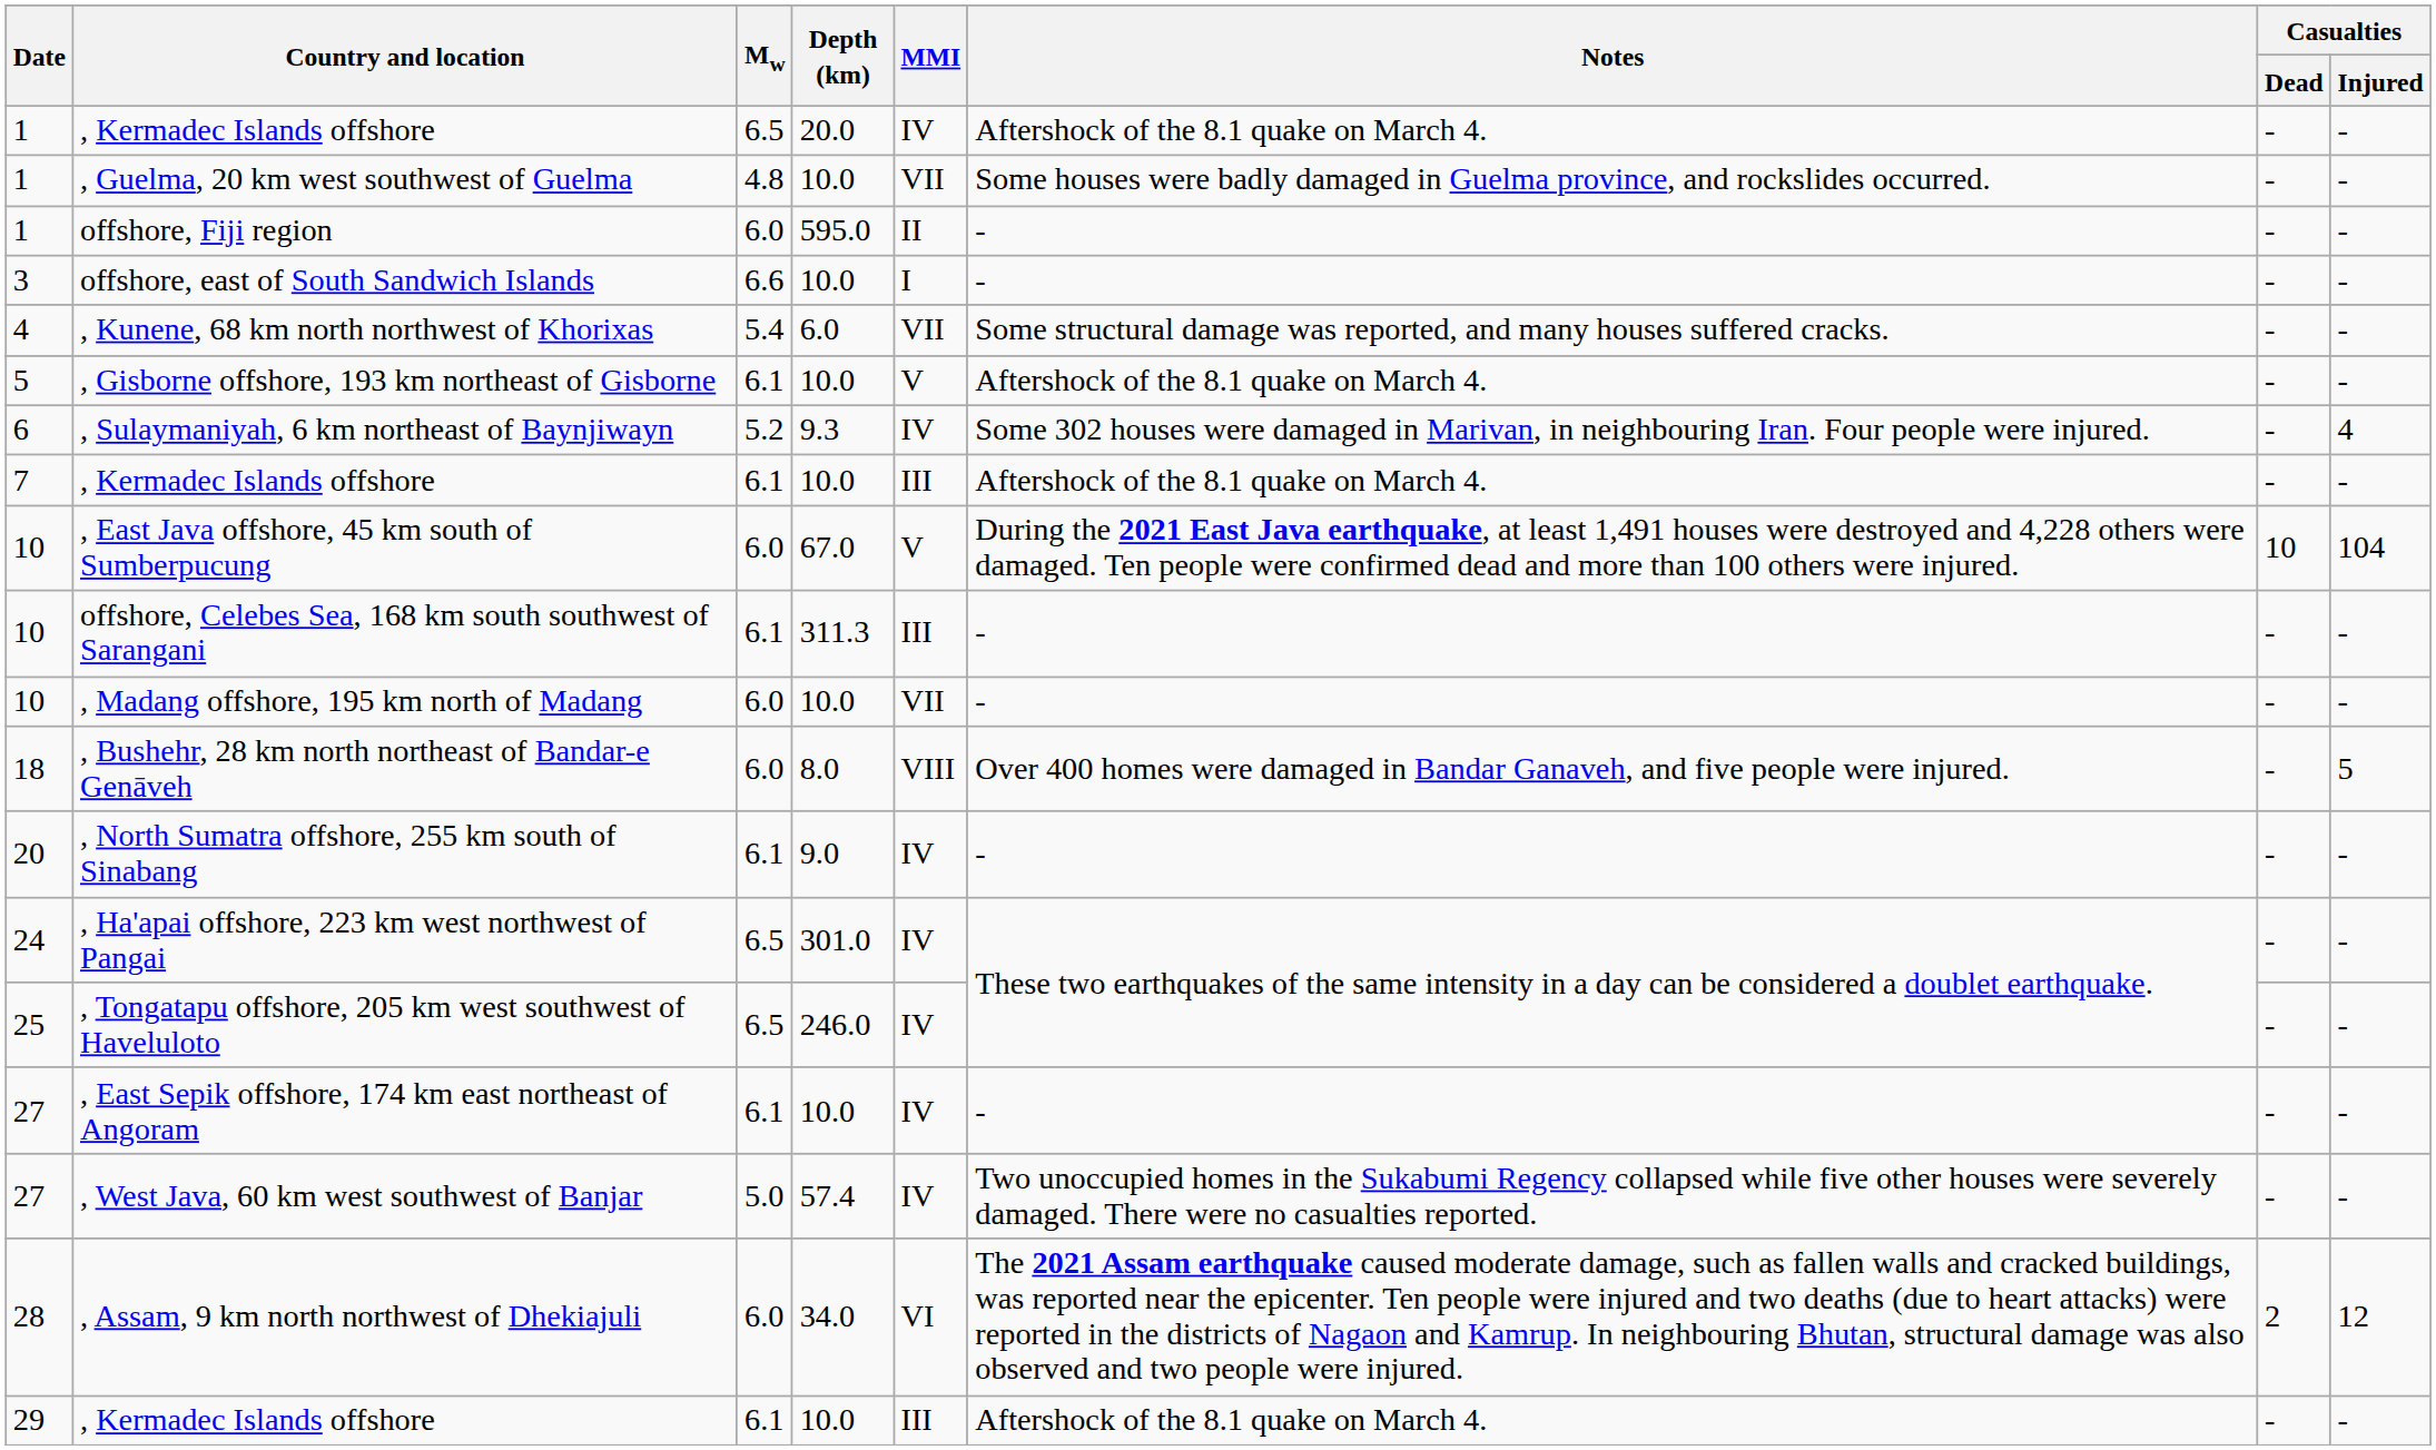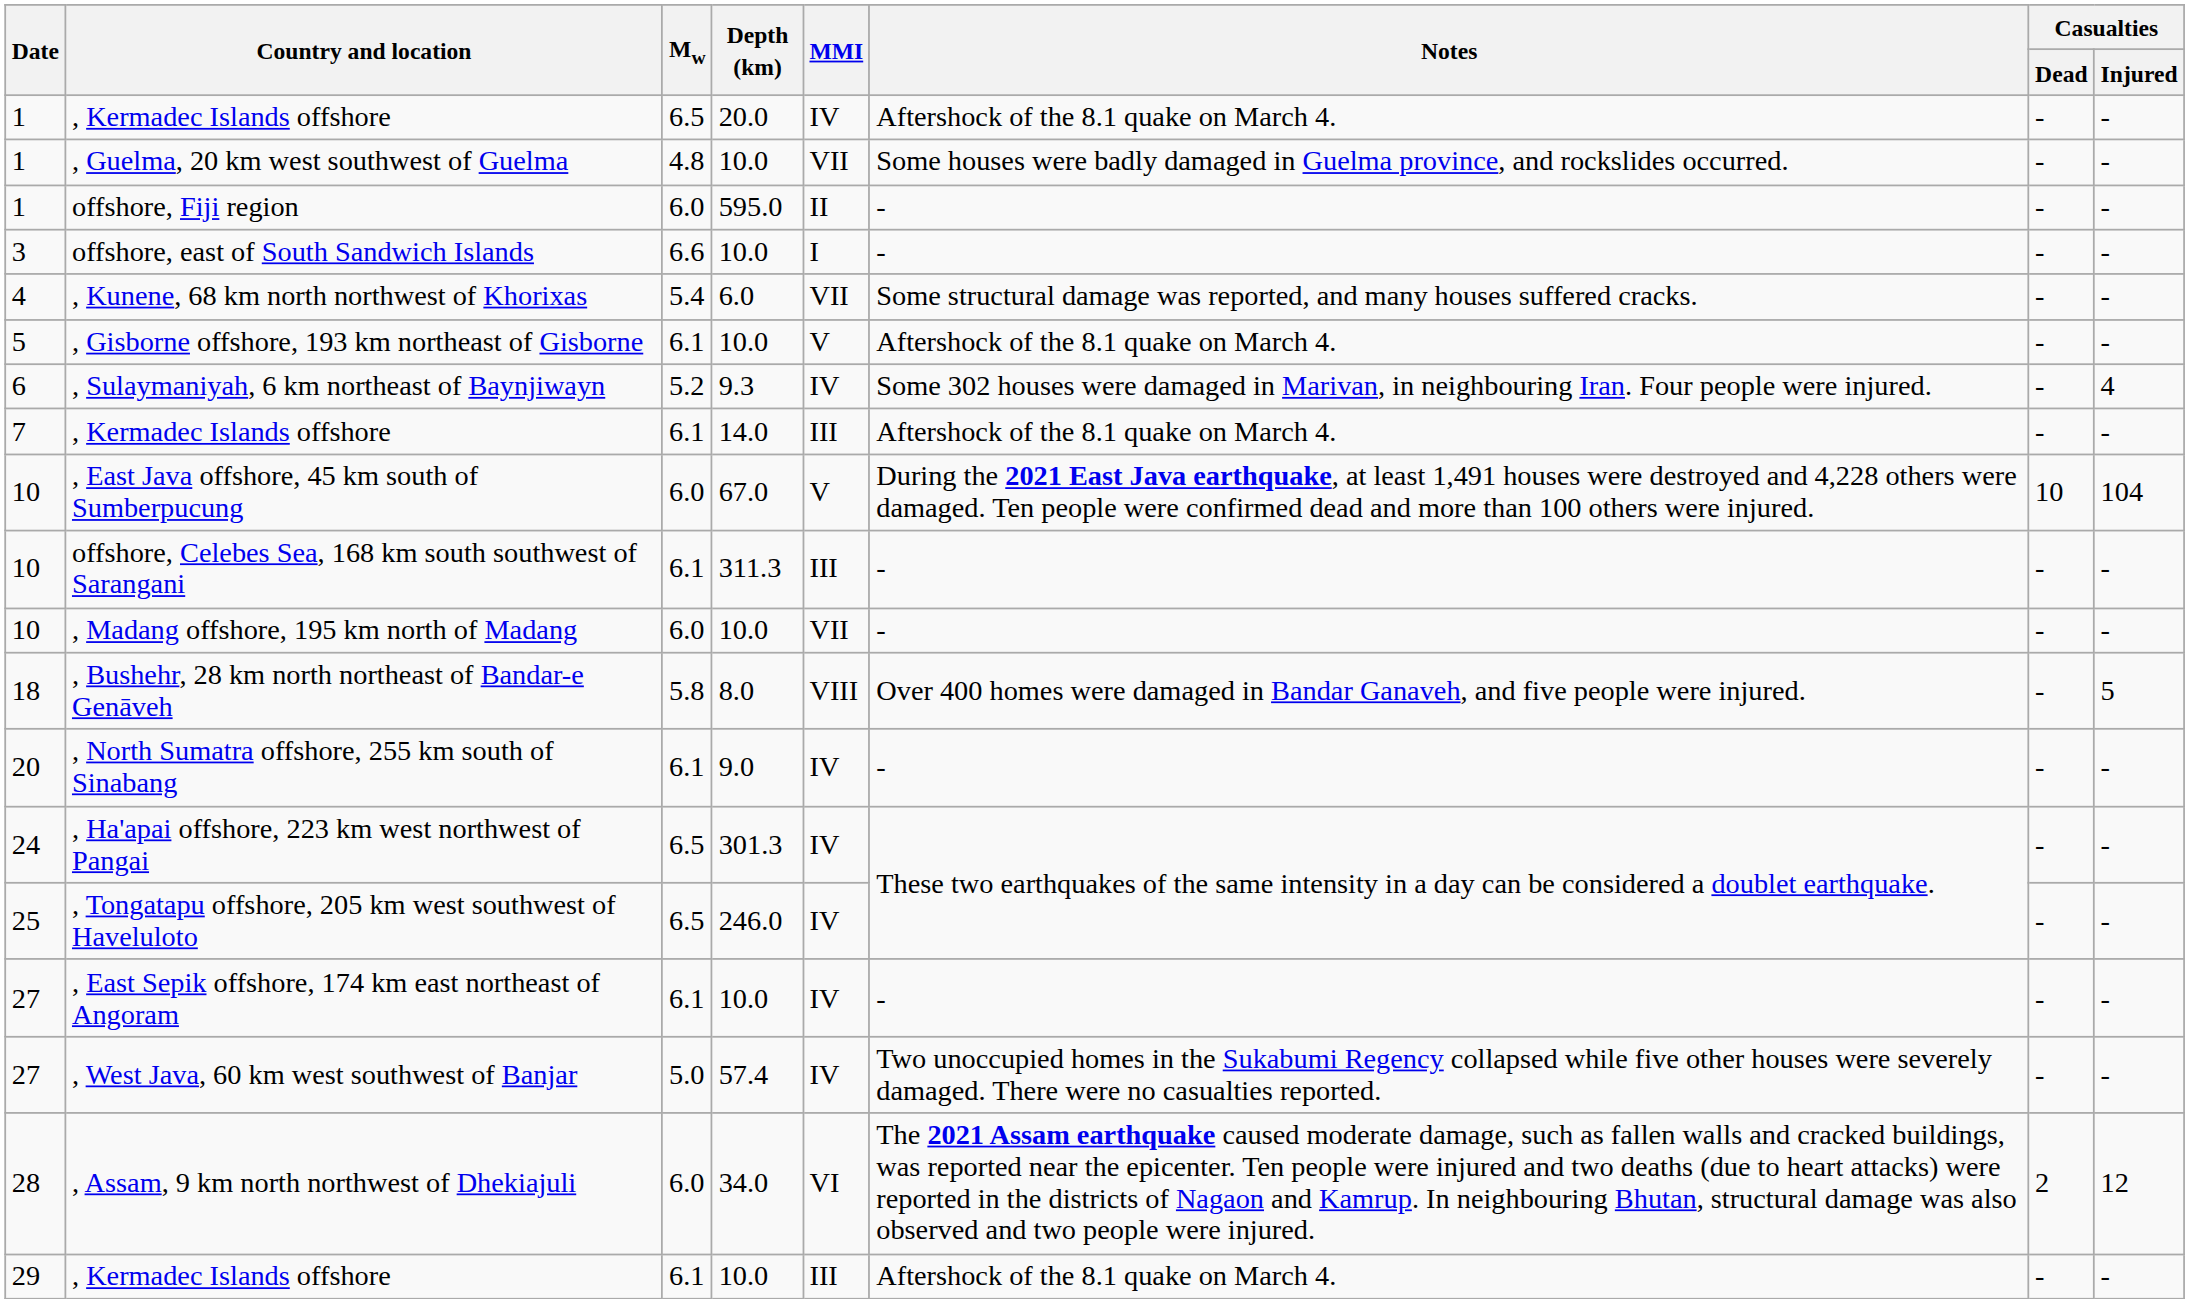7 / , Kermadec Islands offshore | Depth (km): 10.0 -> 14.0
, Bushehr, 28 km north northeast of Bandar-e Genāveh | Mw: 6.0 -> 5.8
, Ha'apai offshore, 223 km west northwest of Pangai | Depth (km): 301.0 -> 301.3
